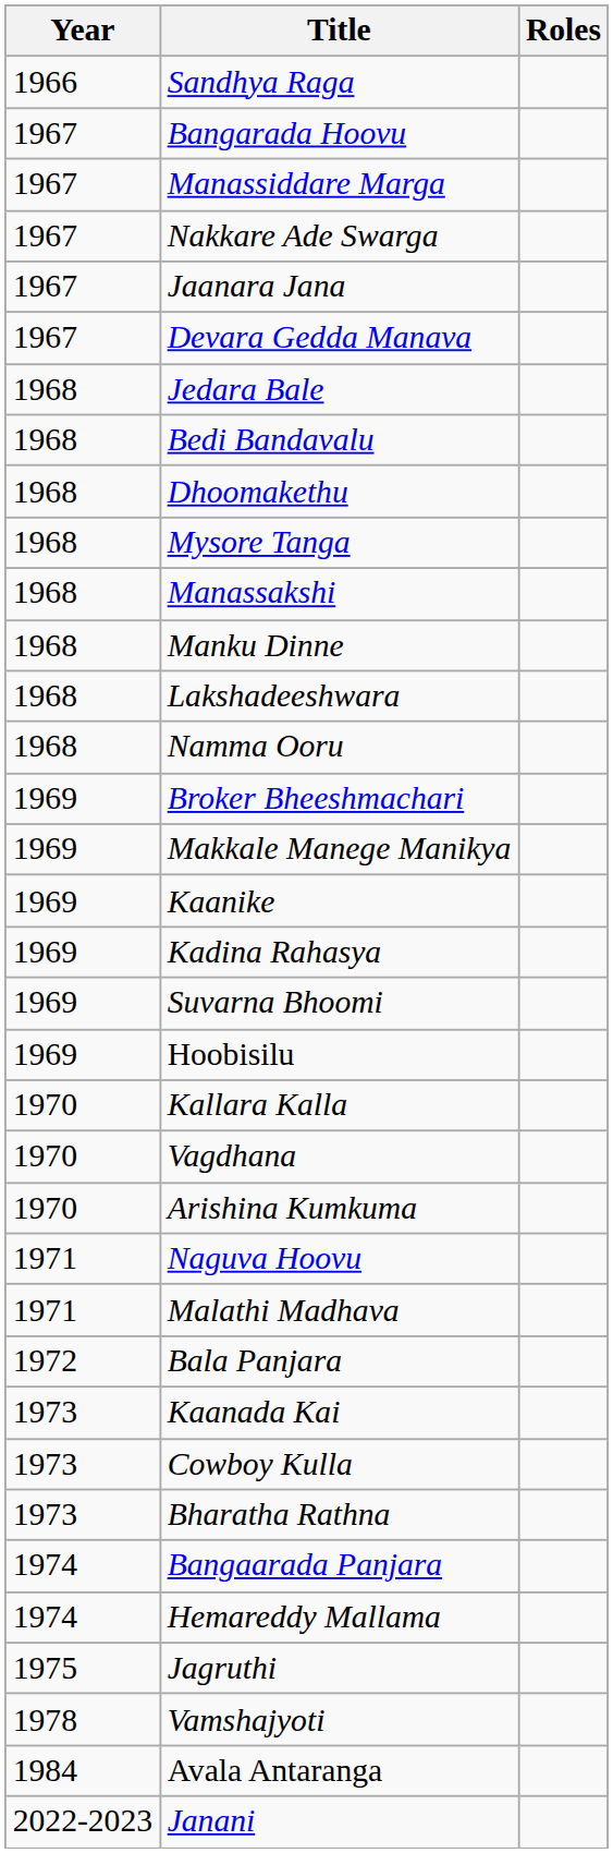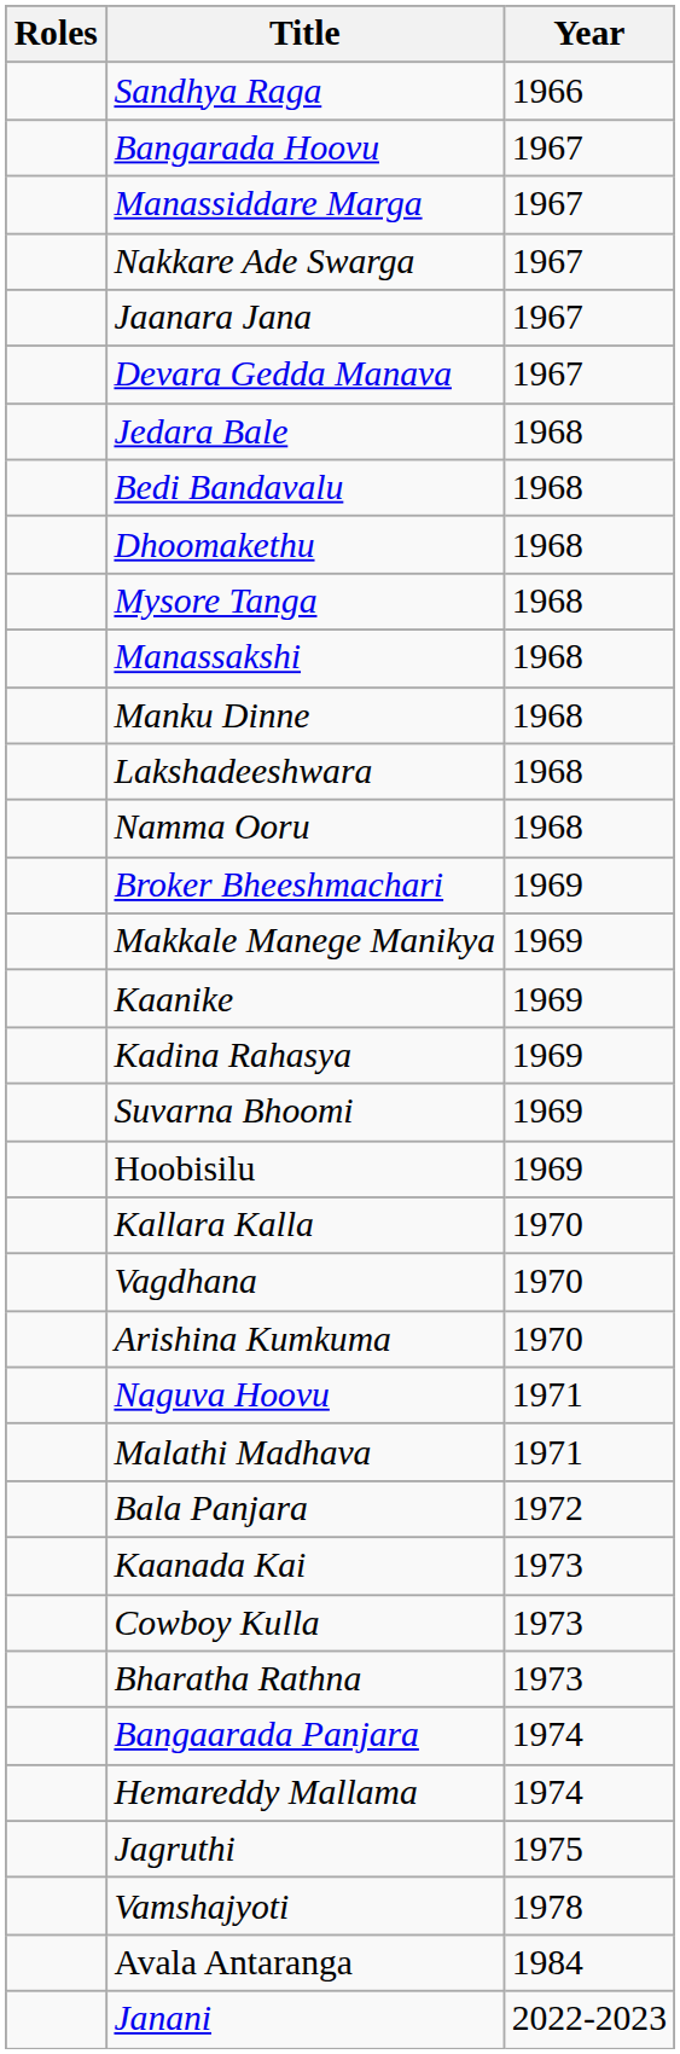columns swapped: Year <-> Roles
